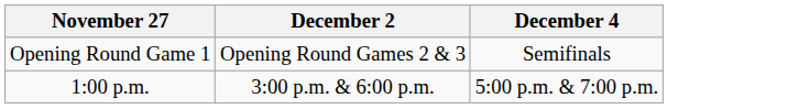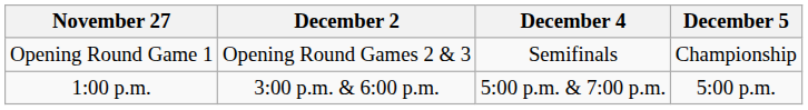+ column: December 5 | Championship | 5:00 p.m.
